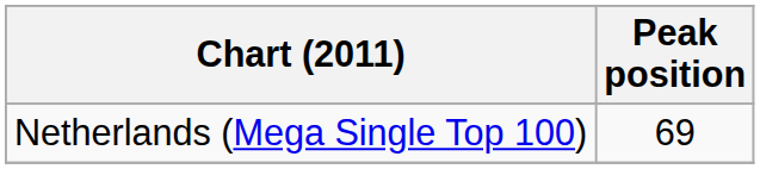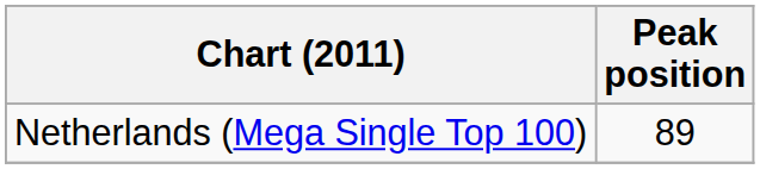Netherlands (Mega Single Top 100) | Peak position: 69 -> 89
